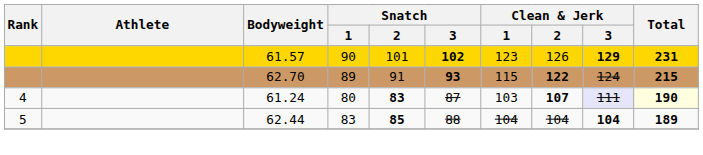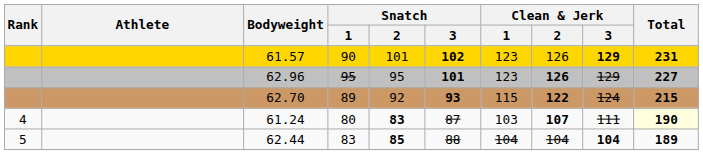+ row: 62.96 | 95 | 95 | 101 | 123 | 126 | 129 | 227
62.70 | Snatch / 2: 91 -> 92
61.24 | Clean & Jerk / 3: lavender background -> no background
